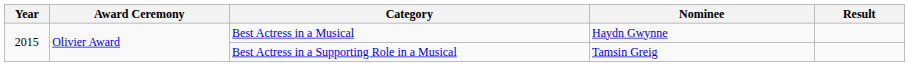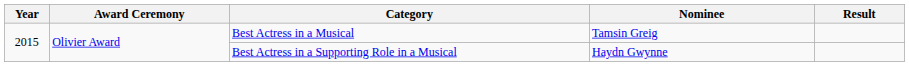Best Actress in a Musical | Nominee: Haydn Gwynne -> Tamsin Greig
Best Actress in a Supporting Role in a Musical | Nominee: Tamsin Greig -> Haydn Gwynne
